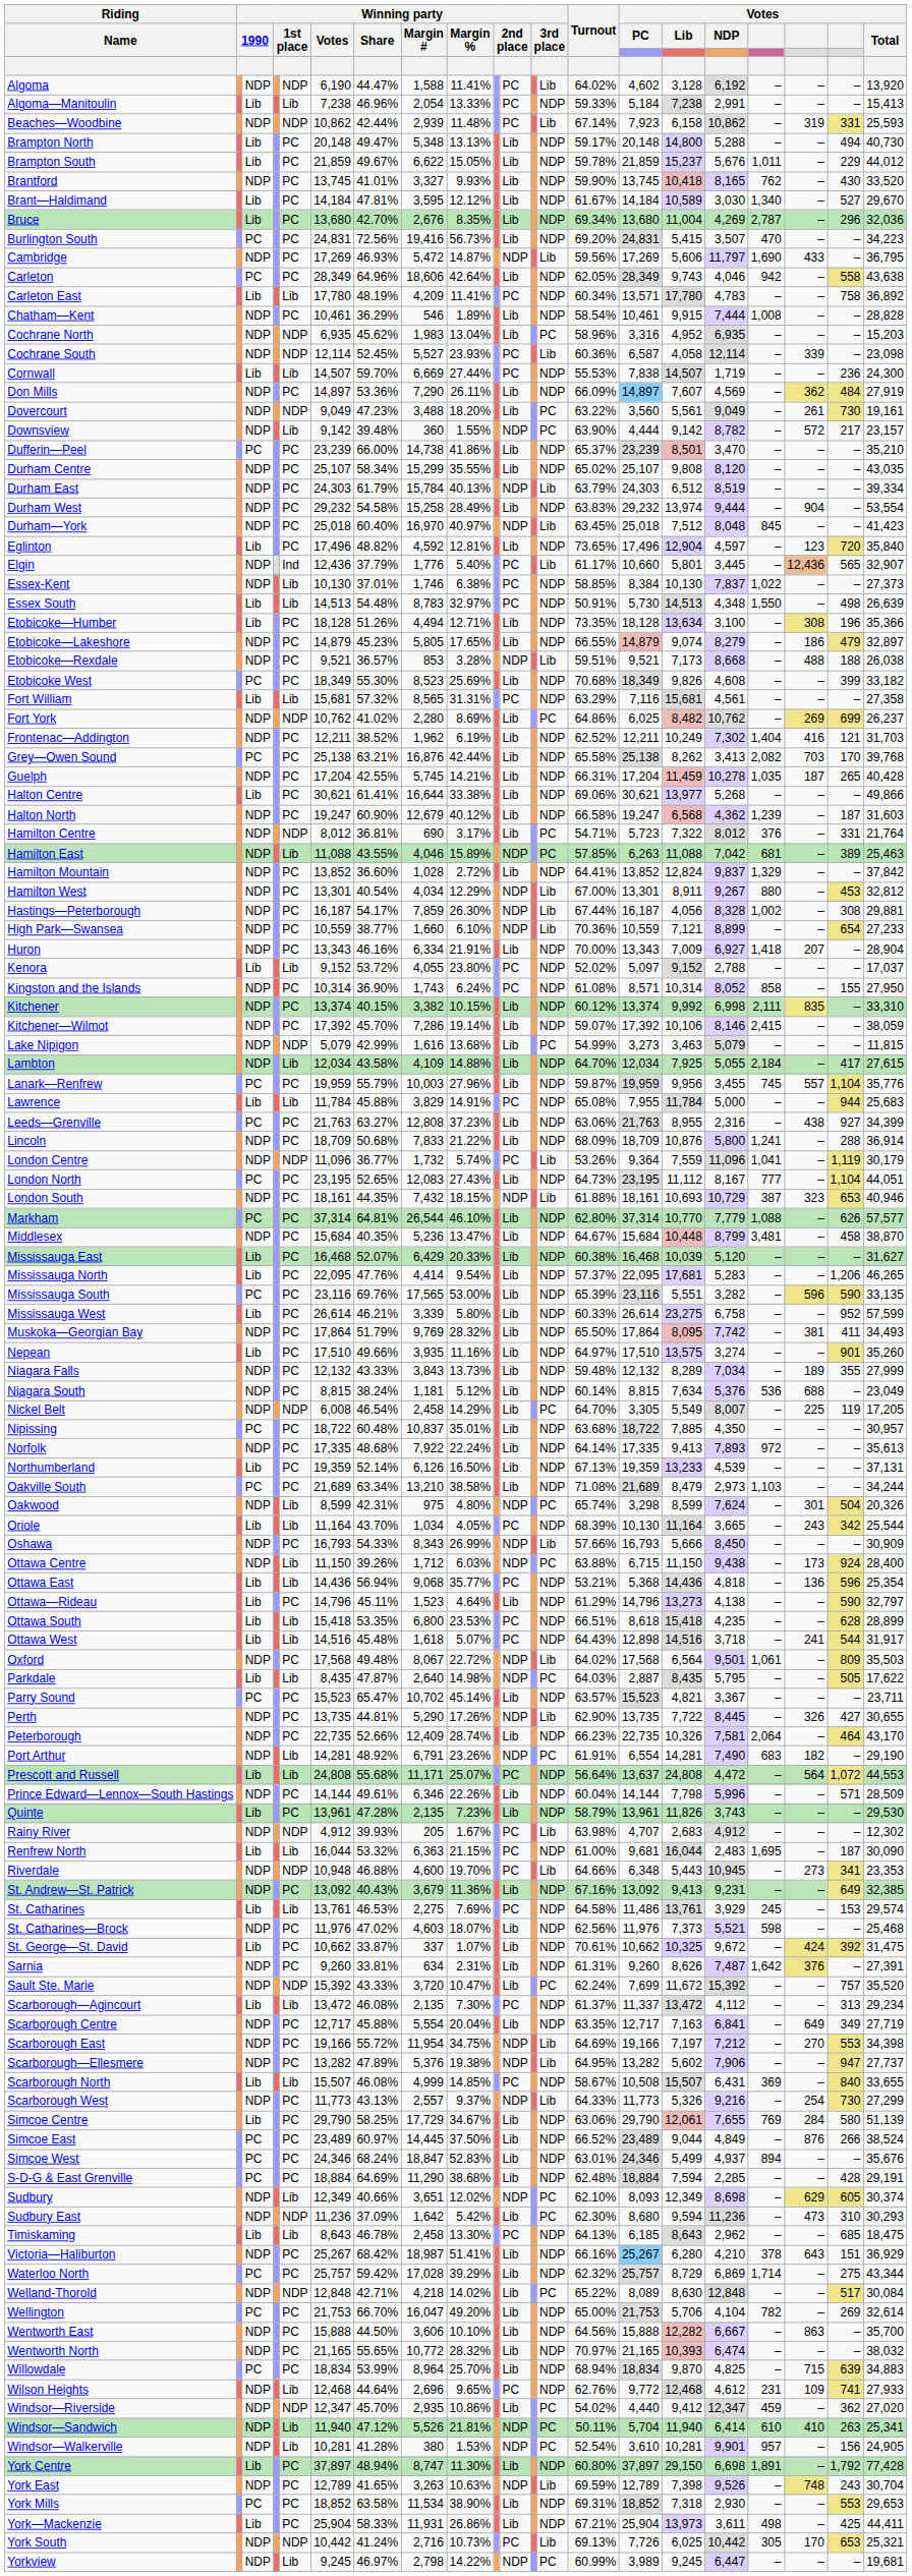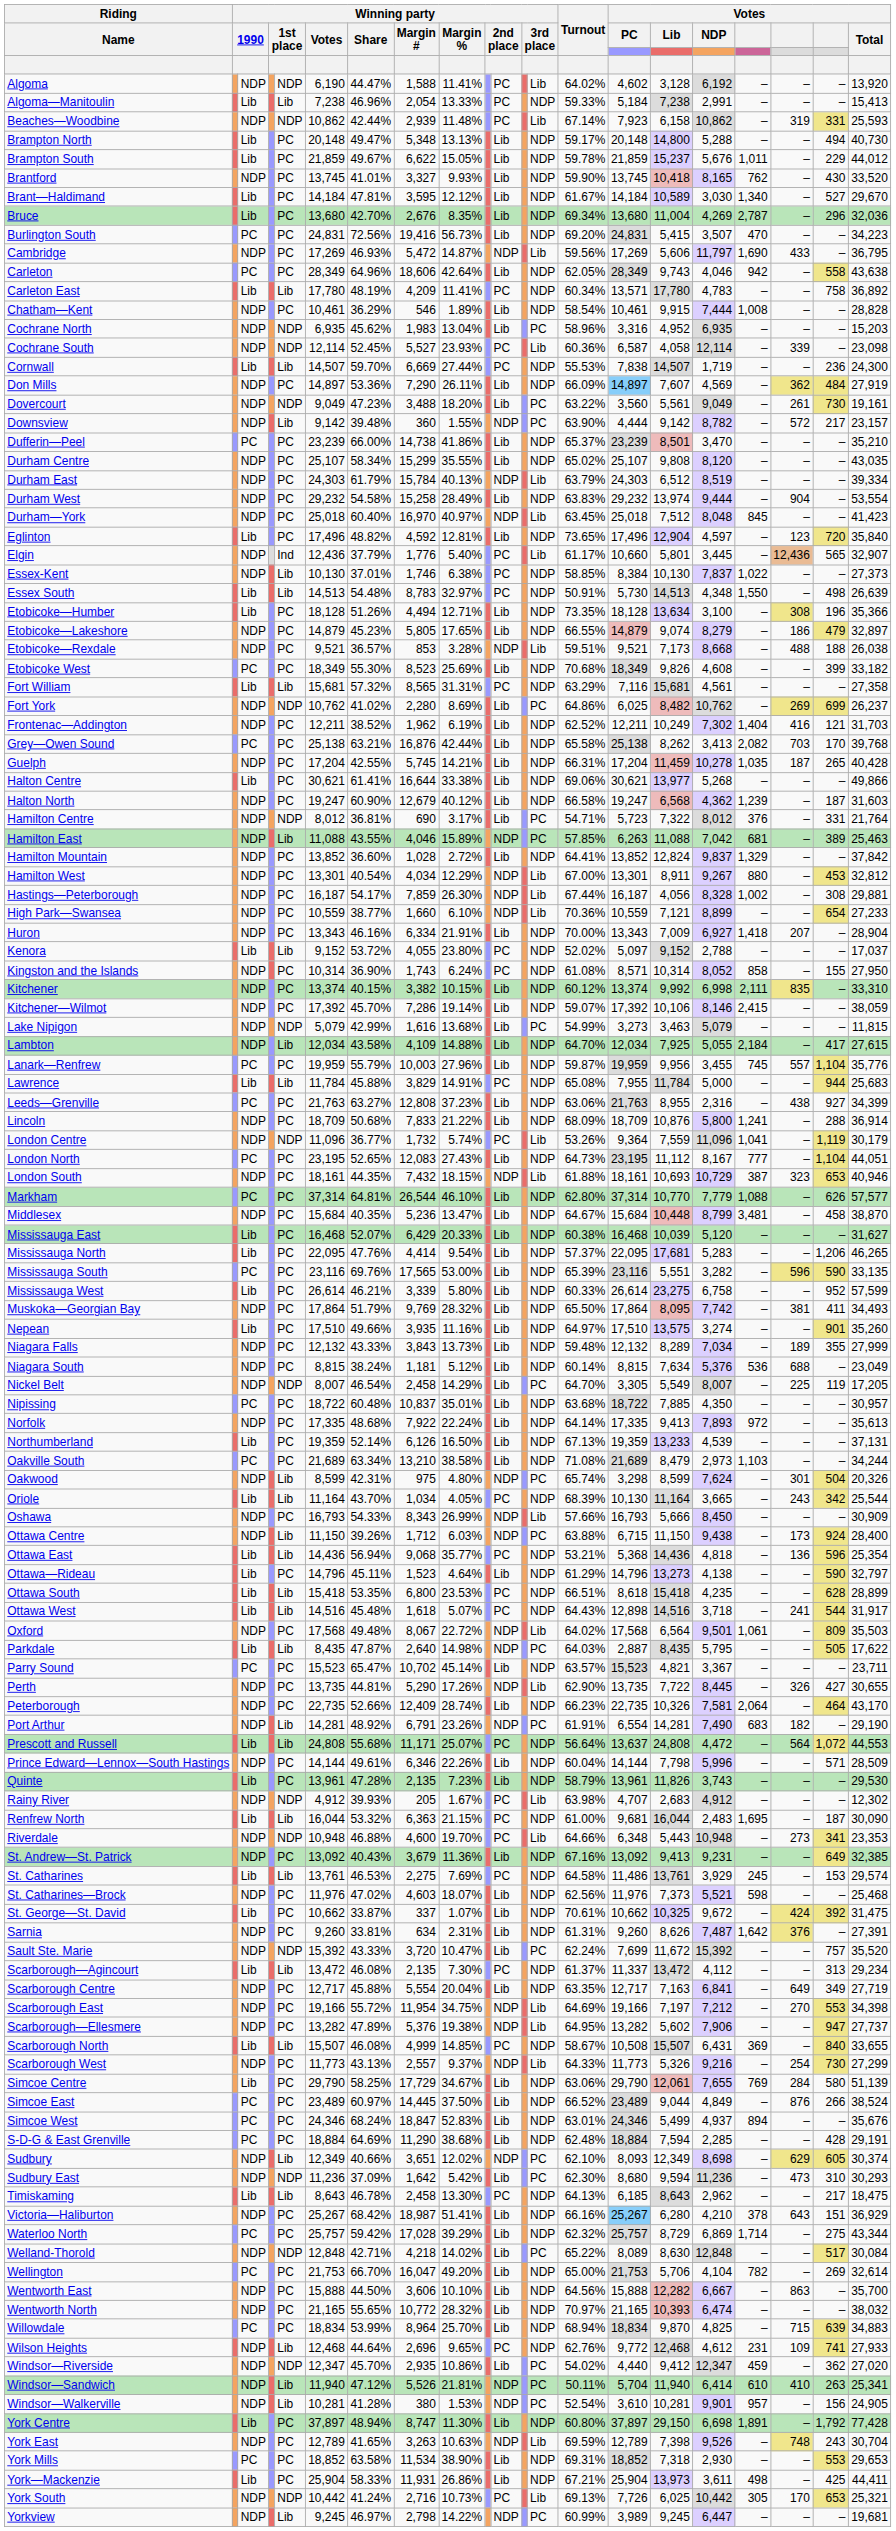Nickel Belt | Winning party / Votes: 6,008 -> 8,007
Riverdale | Votes / NDP: 10,945 -> 10,948
Timiskaming | column 20: 685 -> 217
